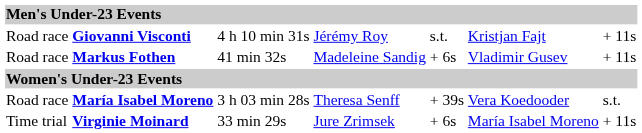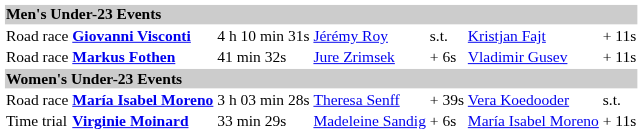Markus Fothen | column 4: Madeleine Sandig -> Jure Zrimsek
Virginie Moinard | column 4: Jure Zrimsek -> Madeleine Sandig
